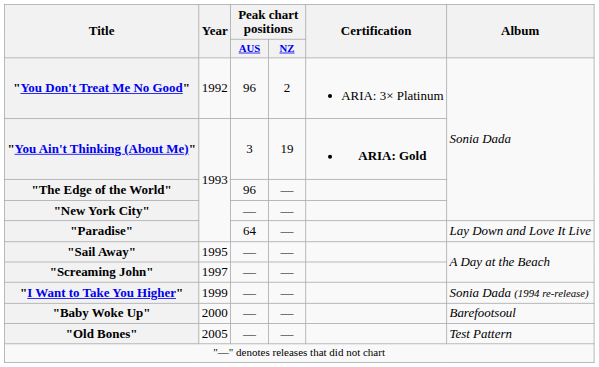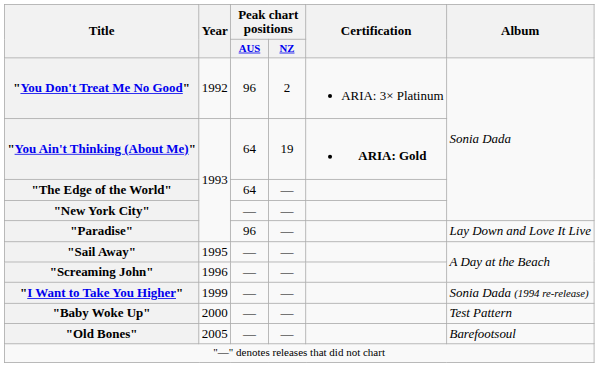"You Ain't Thinking (About Me)" | Peak chart positions / AUS: 3 -> 64
"The Edge of the World" | Peak chart positions / AUS: 96 -> 64
"Paradise" | Peak chart positions / AUS: 64 -> 96
"Screaming John" | Year: 1997 -> 1996
"Baby Woke Up" | Album: Barefootsoul -> Test Pattern
"Old Bones" | Album: Test Pattern -> Barefootsoul
